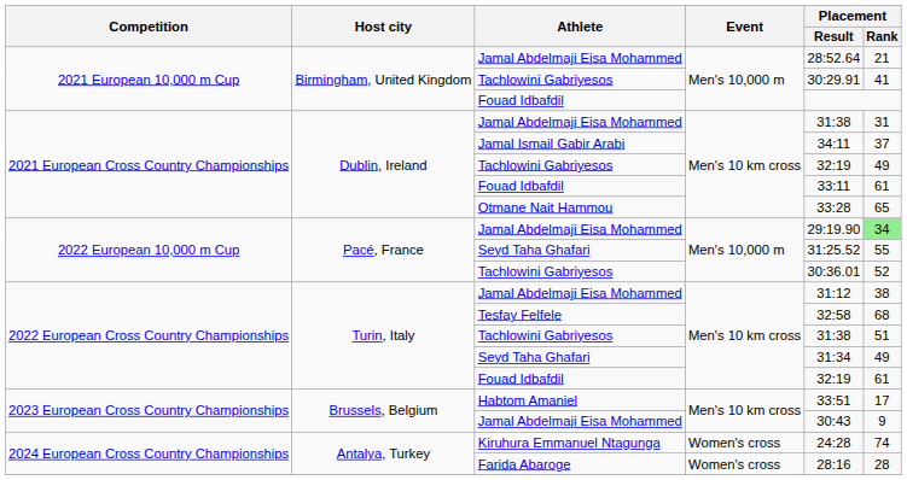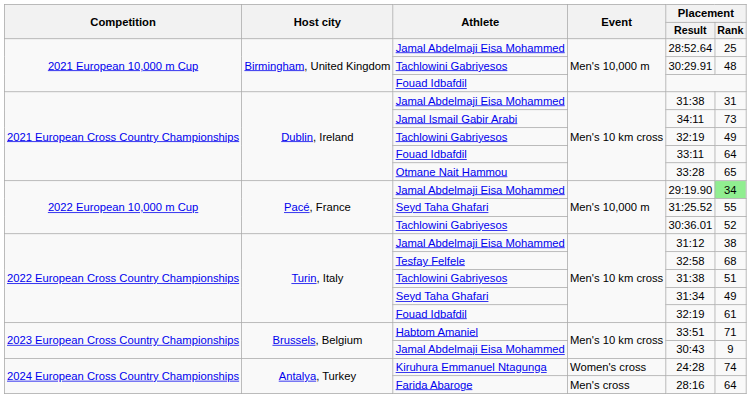2021 European 10,000 m Cup / Jamal Abdelmaji Eisa Mohammed | Placement / Rank: 21 -> 25
2021 European 10,000 m Cup / Tachlowini Gabriyesos | Placement / Rank: 41 -> 48
Jamal Ismail Gabir Arabi | Placement / Rank: 37 -> 73
2021 European Cross Country Championships / Fouad Idbafdil | Placement / Rank: 61 -> 64
Habtom Amaniel | Placement / Rank: 17 -> 71
Farida Abaroge | Event: Women's cross -> Men's cross
Farida Abaroge | Placement / Rank: 28 -> 64
